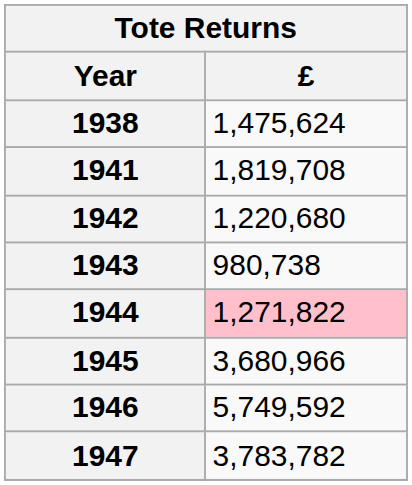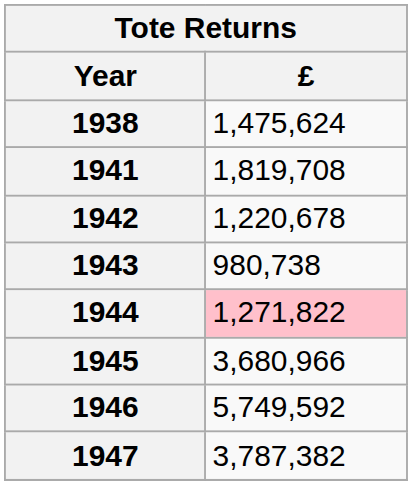1942 | £: 1,220,680 -> 1,220,678
1947 | £: 3,783,782 -> 3,787,382
